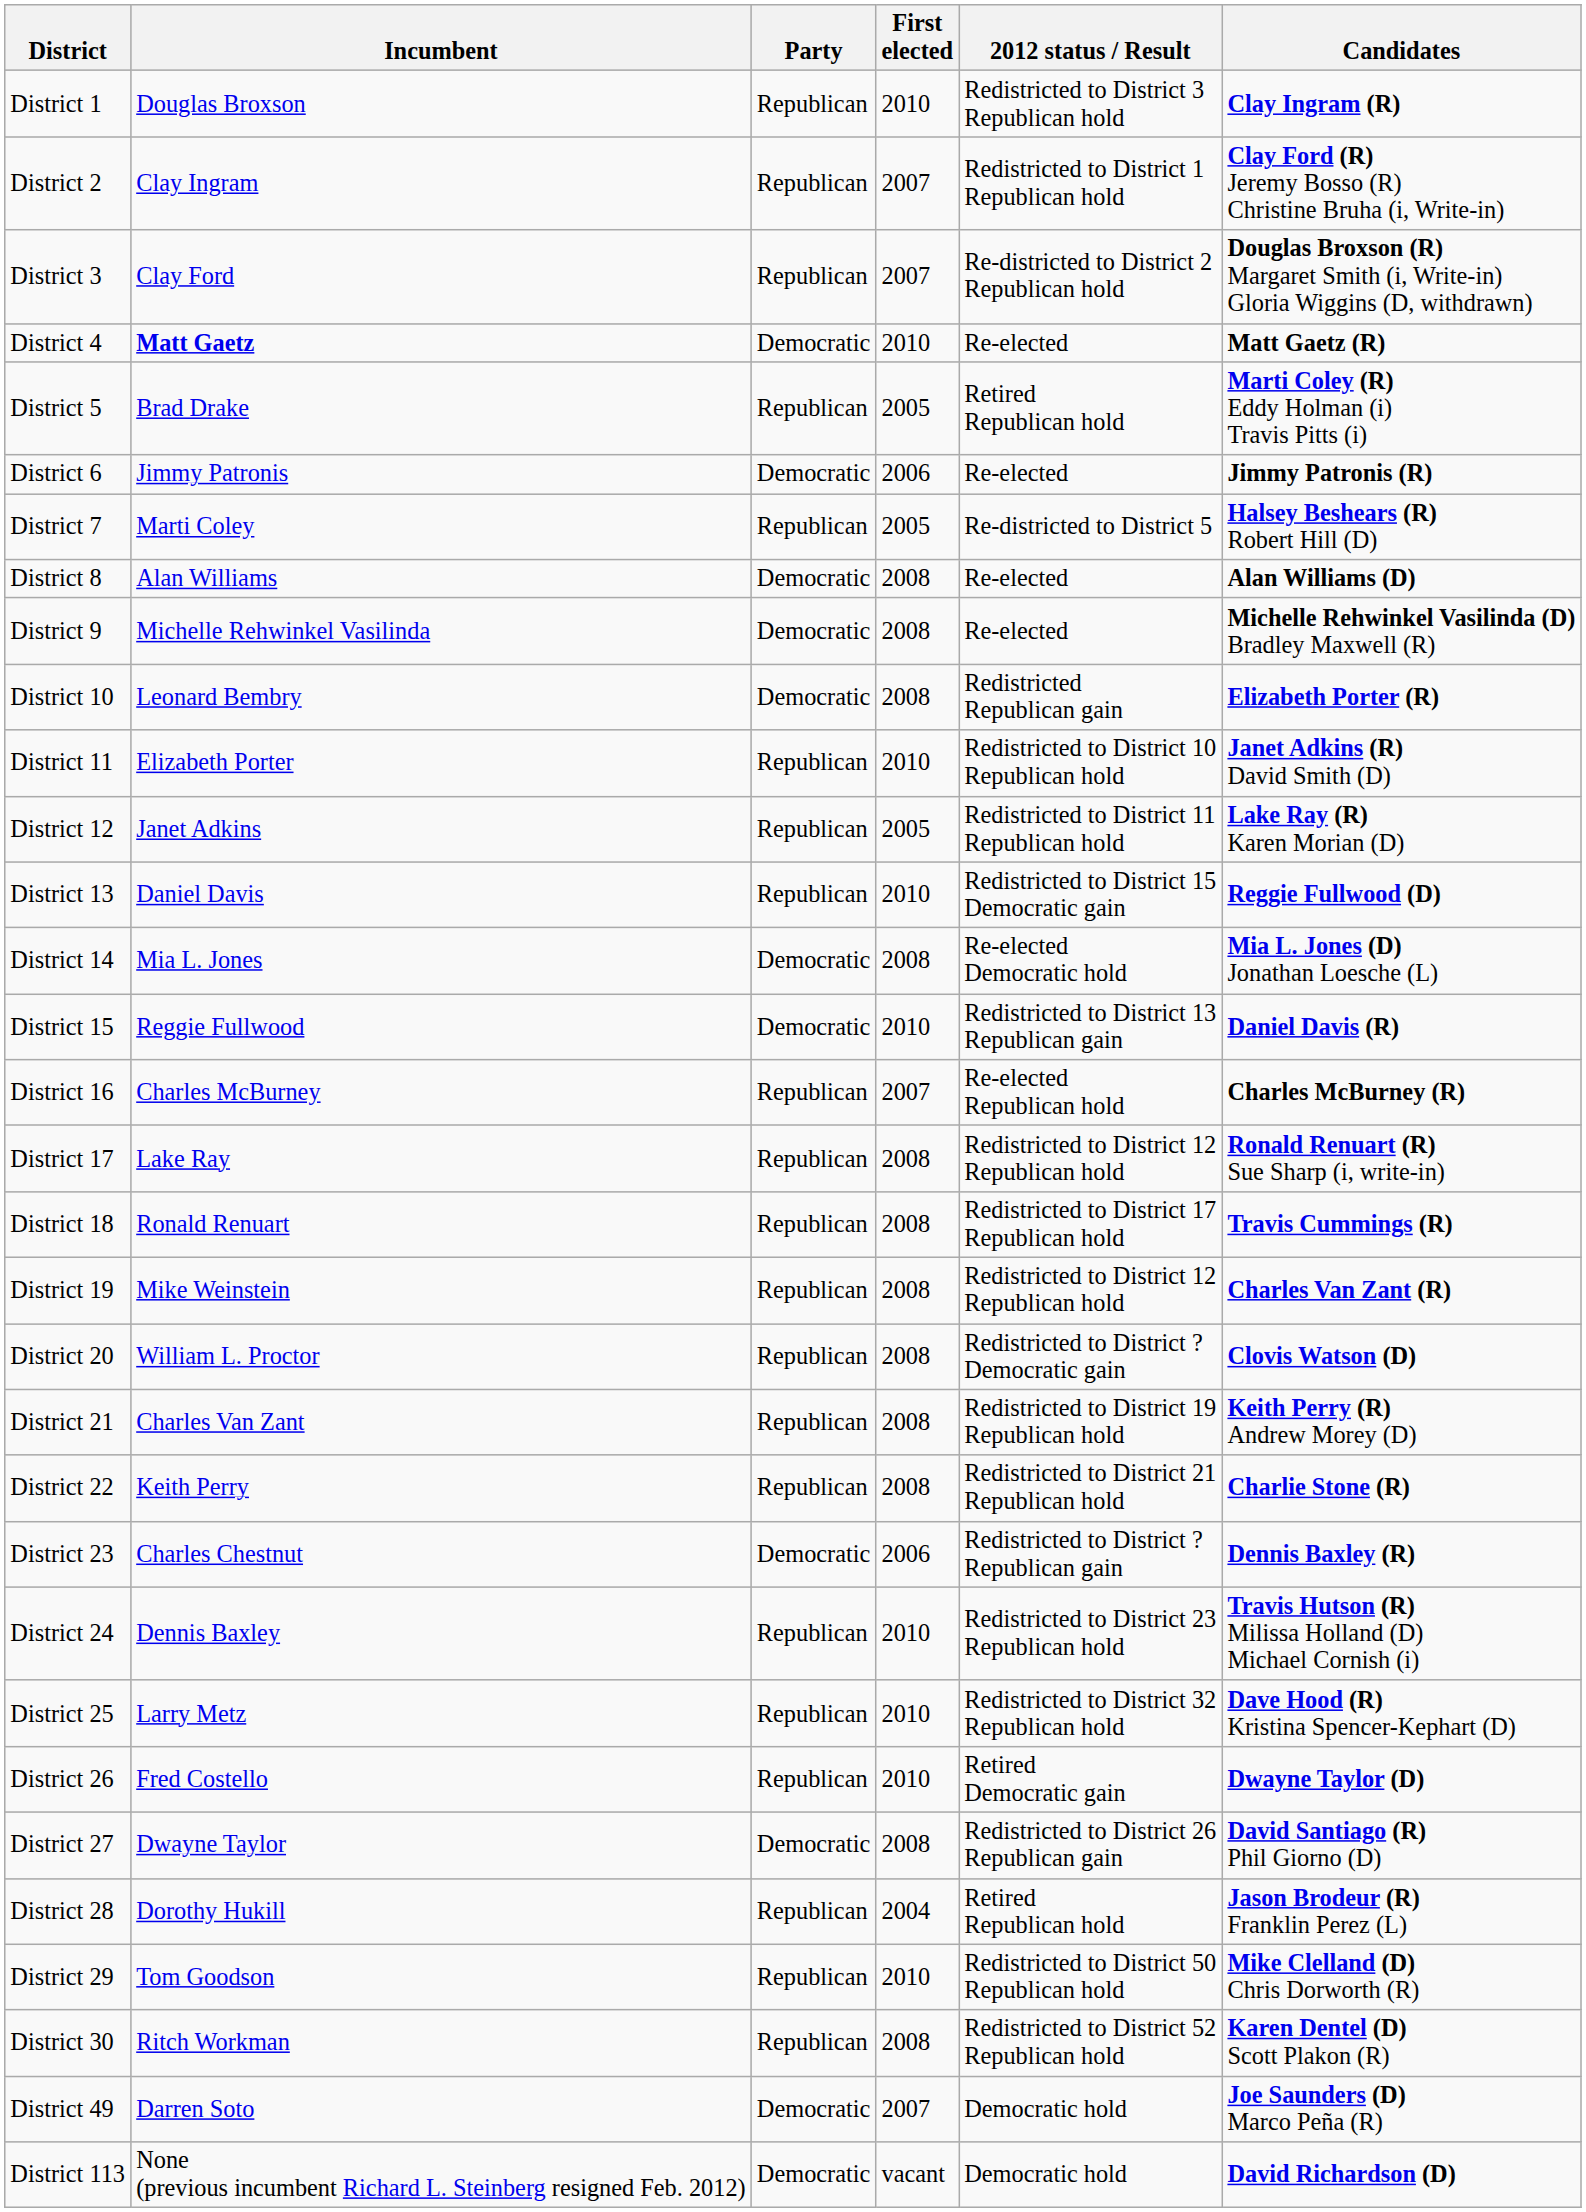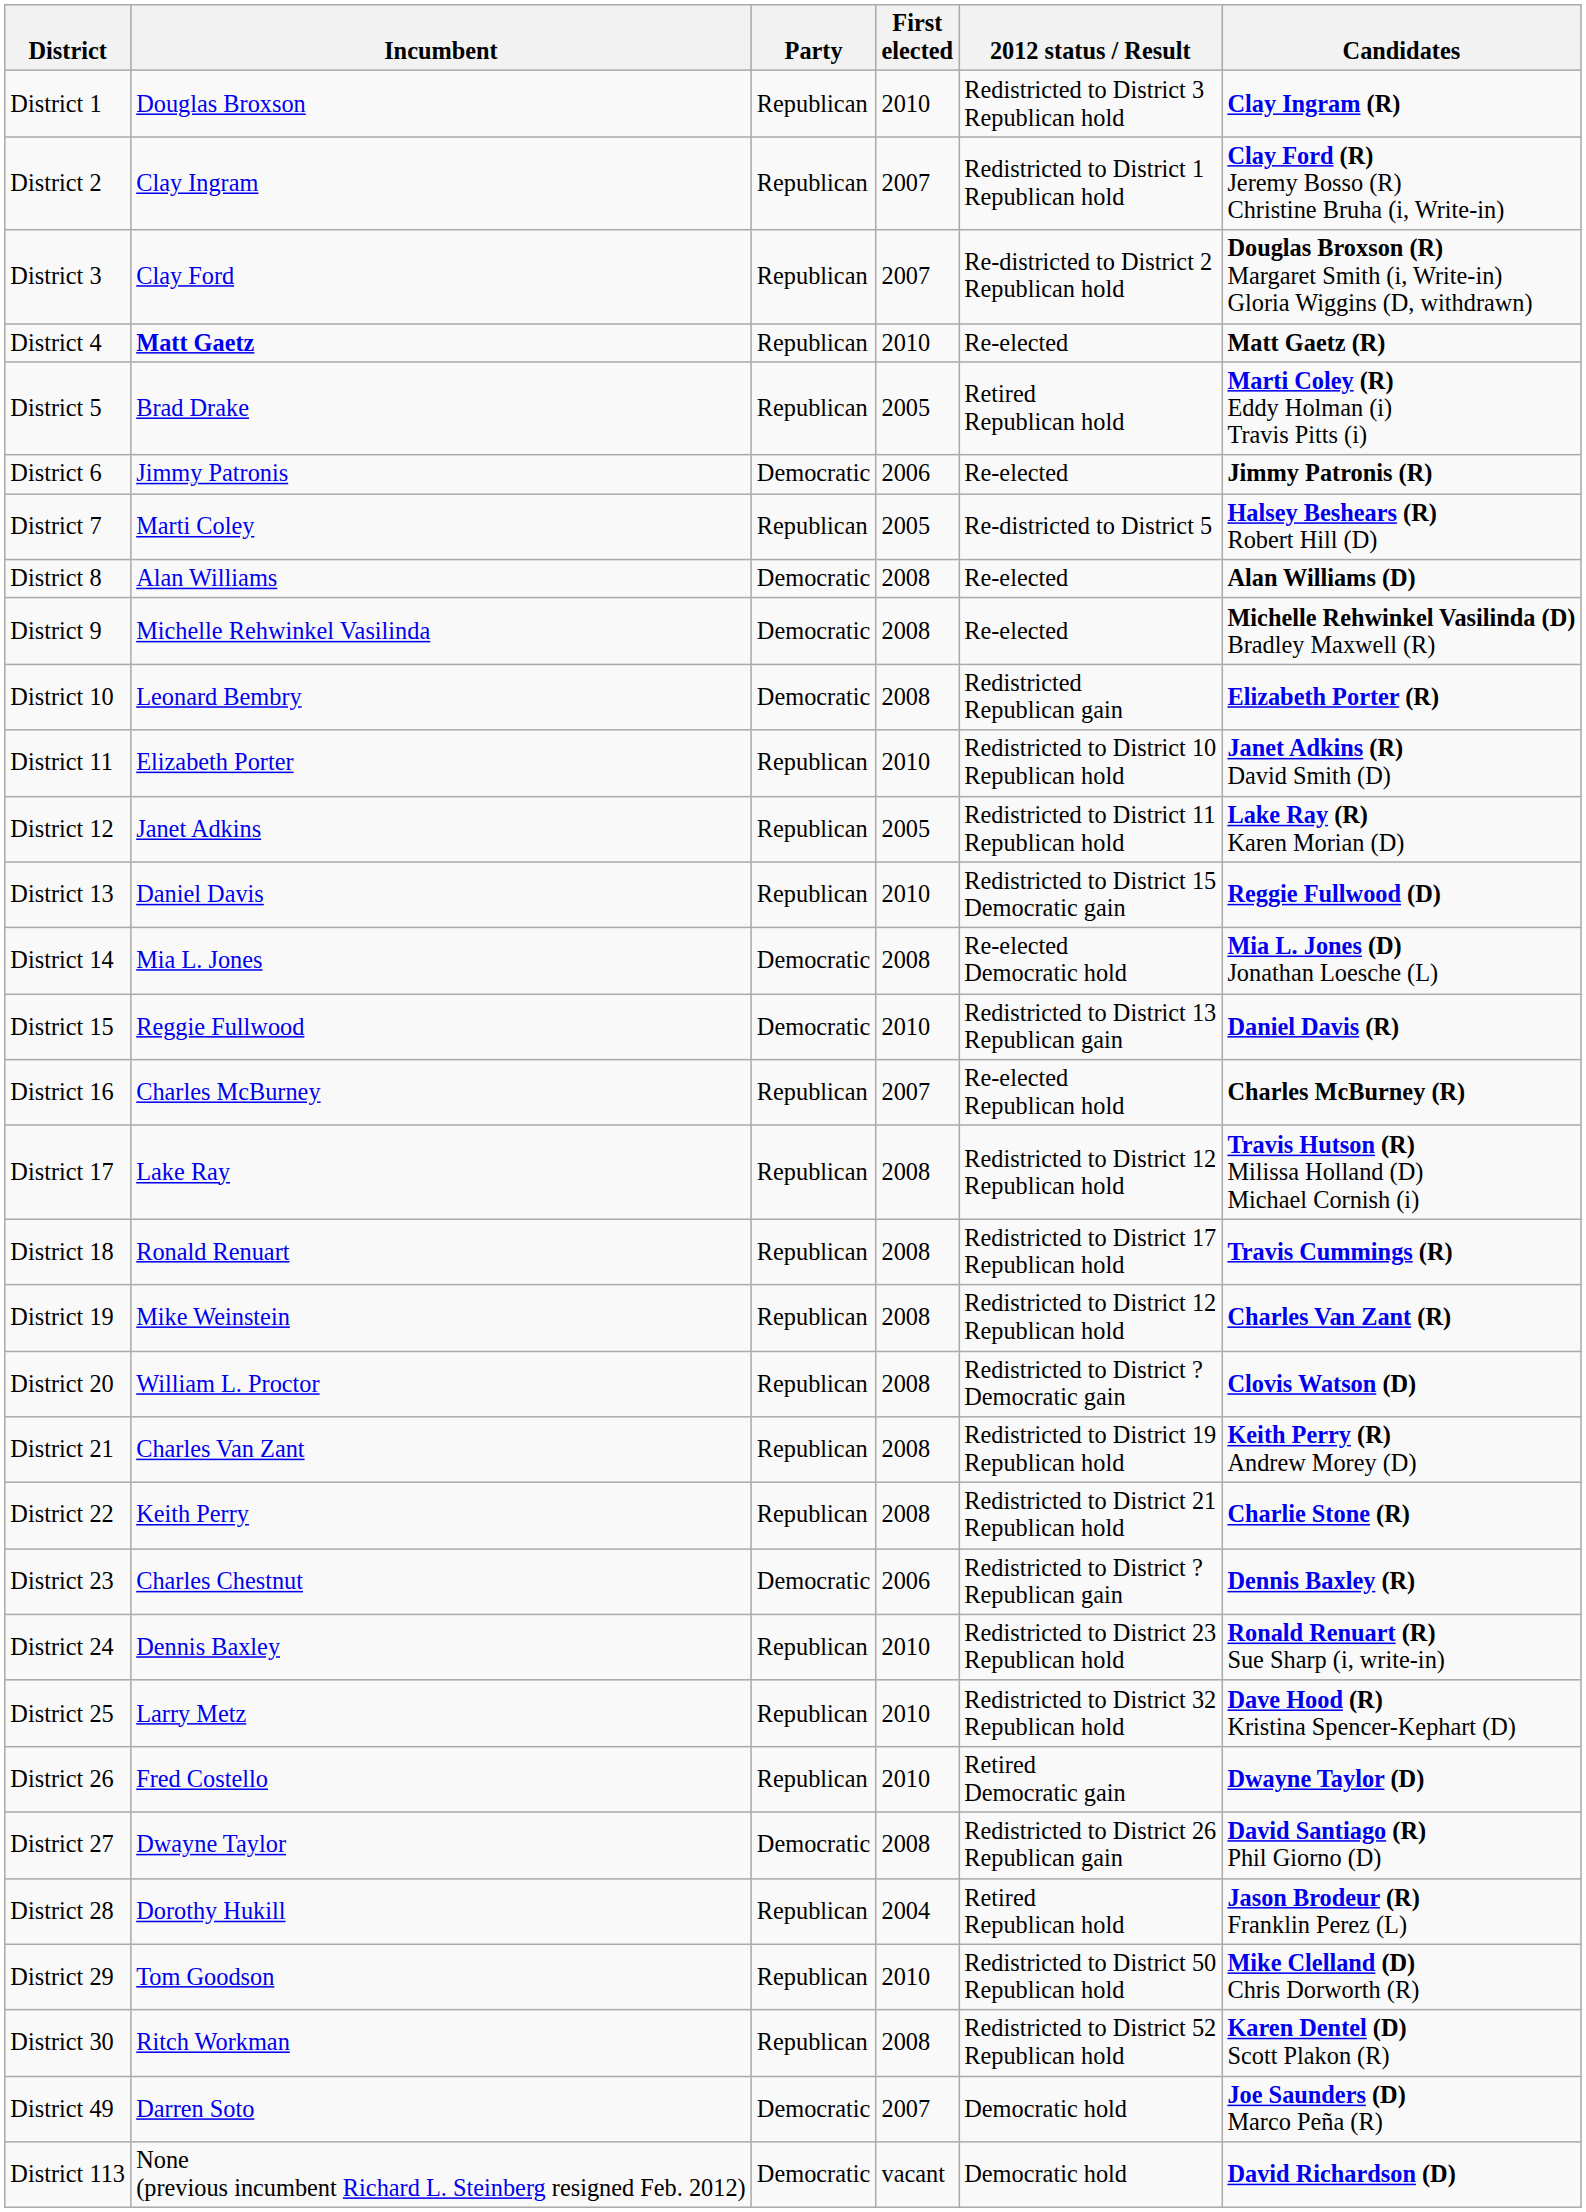District 4 | Party: Democratic -> Republican
District 17 | Candidates: Ronald Renuart (R) Sue Sharp (i, write-in) -> Travis Hutson (R) Milissa Holland (D) Michael Cornish (i)
District 24 | Candidates: Travis Hutson (R) Milissa Holland (D) Michael Cornish (i) -> Ronald Renuart (R) Sue Sharp (i, write-in)
